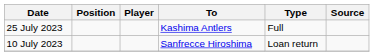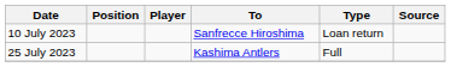rows swapped: 10 July 2023 <-> 25 July 2023
